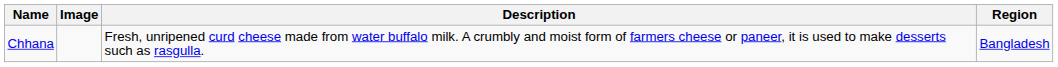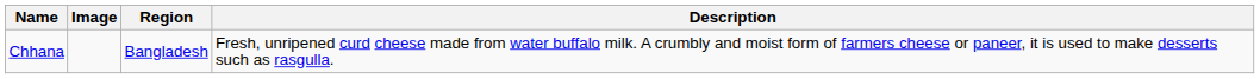columns swapped: Region <-> Description
